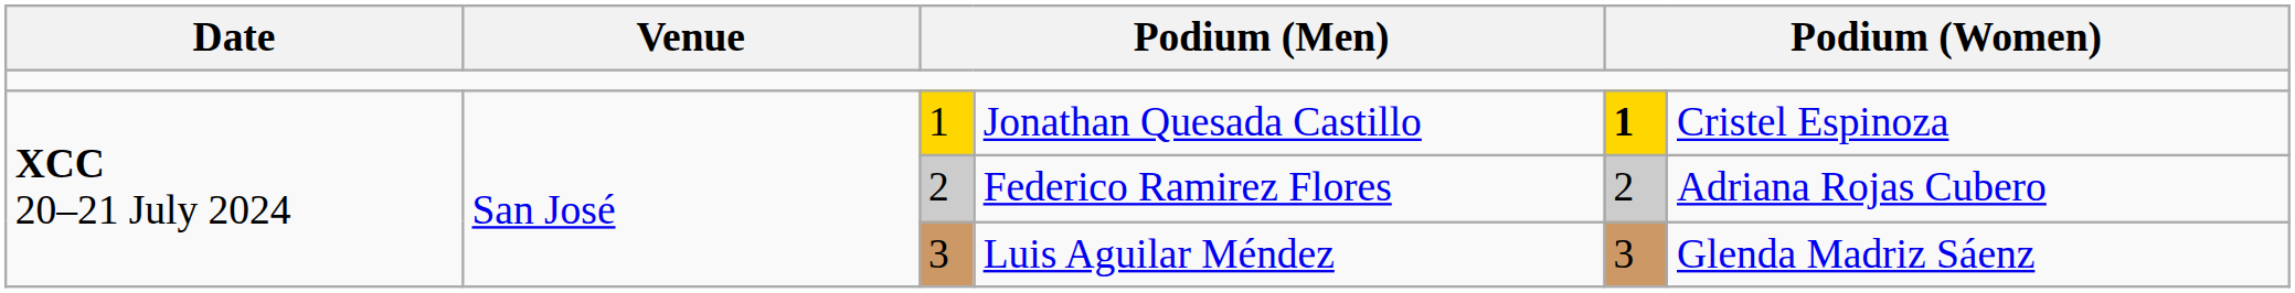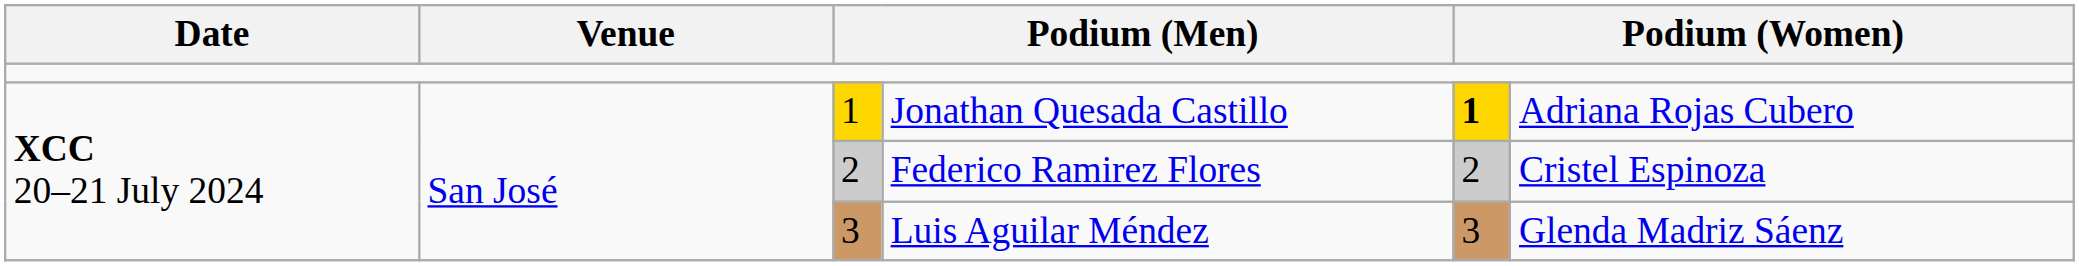Jonathan Quesada Castillo | column 6: Cristel Espinoza -> Adriana Rojas Cubero
Federico Ramirez Flores | column 6: Adriana Rojas Cubero -> Cristel Espinoza
